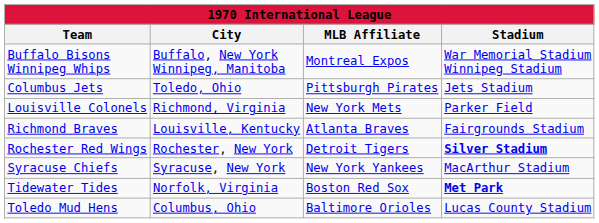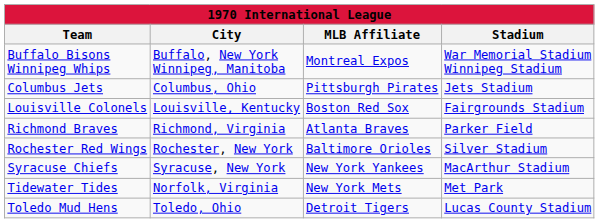Columbus Jets | City: Toledo, Ohio -> Columbus, Ohio
Louisville Colonels | City: Richmond, Virginia -> Louisville, Kentucky
Louisville Colonels | MLB Affiliate: New York Mets -> Boston Red Sox
Louisville Colonels | Stadium: Parker Field -> Fairgrounds Stadium
Richmond Braves | City: Louisville, Kentucky -> Richmond, Virginia
Richmond Braves | Stadium: Fairgrounds Stadium -> Parker Field
Rochester Red Wings | MLB Affiliate: Detroit Tigers -> Baltimore Orioles
Rochester Red Wings | Stadium: bold -> normal
Tidewater Tides | MLB Affiliate: Boston Red Sox -> New York Mets
Tidewater Tides | Stadium: bold -> normal
Toledo Mud Hens | City: Columbus, Ohio -> Toledo, Ohio
Toledo Mud Hens | MLB Affiliate: Baltimore Orioles -> Detroit Tigers
